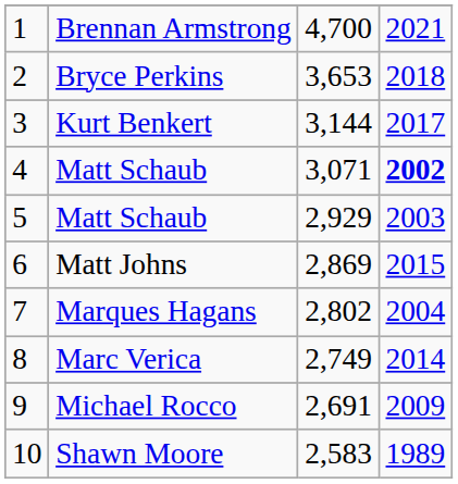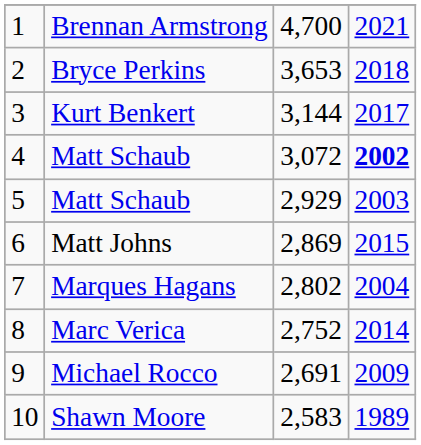4 / Matt Schaub | column 3: 3,071 -> 3,072
Marc Verica | column 3: 2,749 -> 2,752
